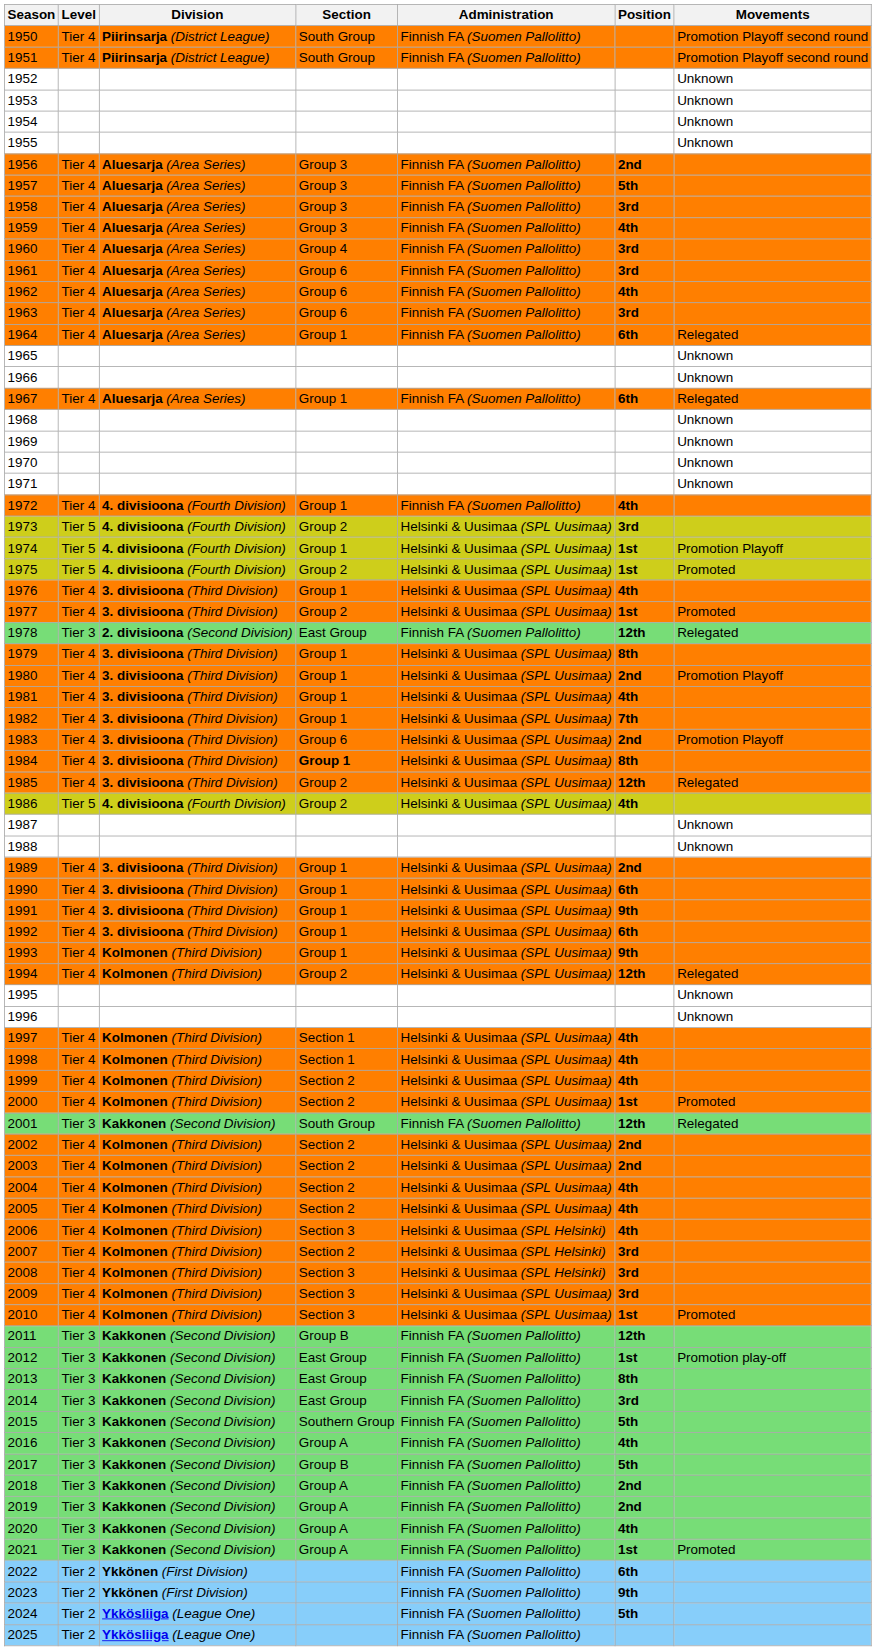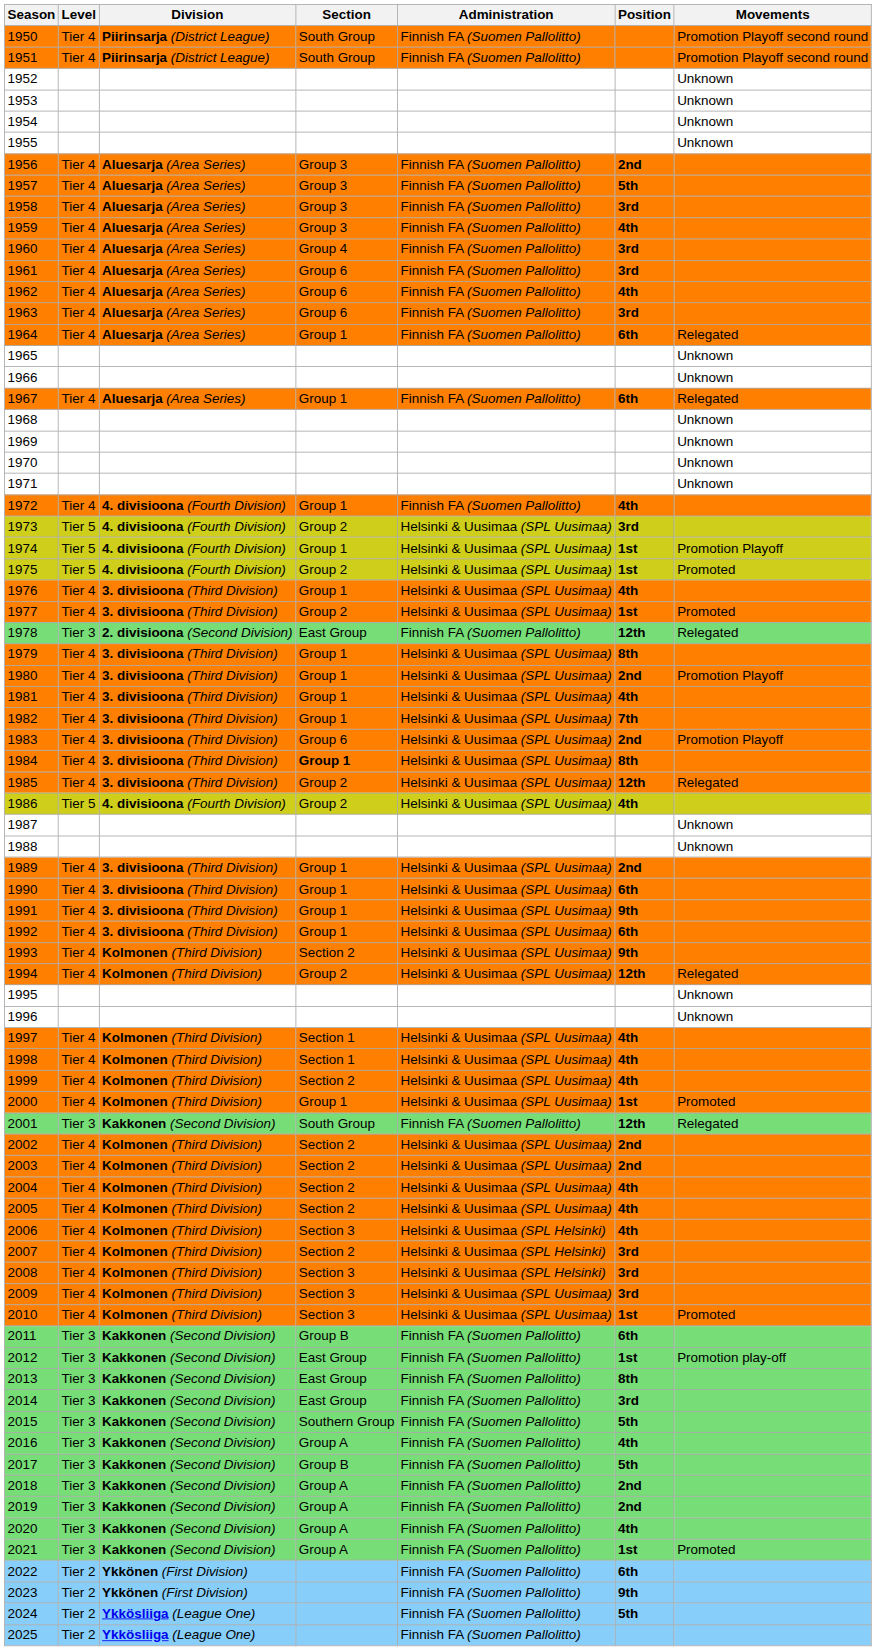1993 | Section: Group 1 -> Section 2
2000 | Section: Section 2 -> Group 1
2011 | Position: 12th -> 6th
